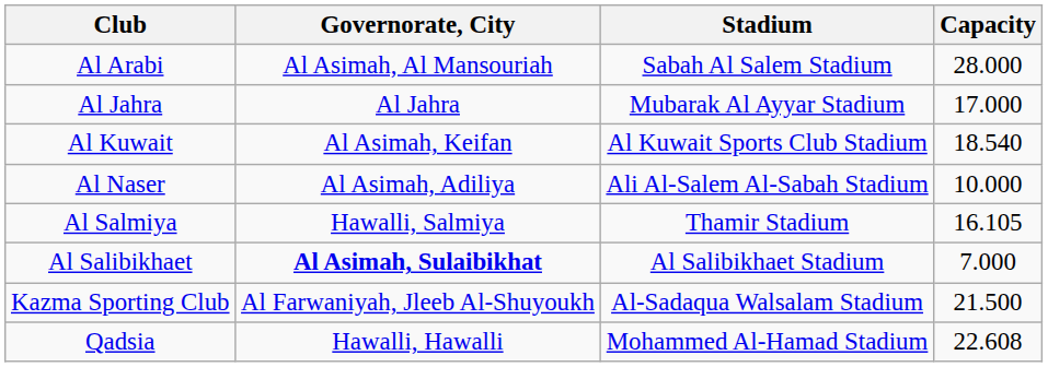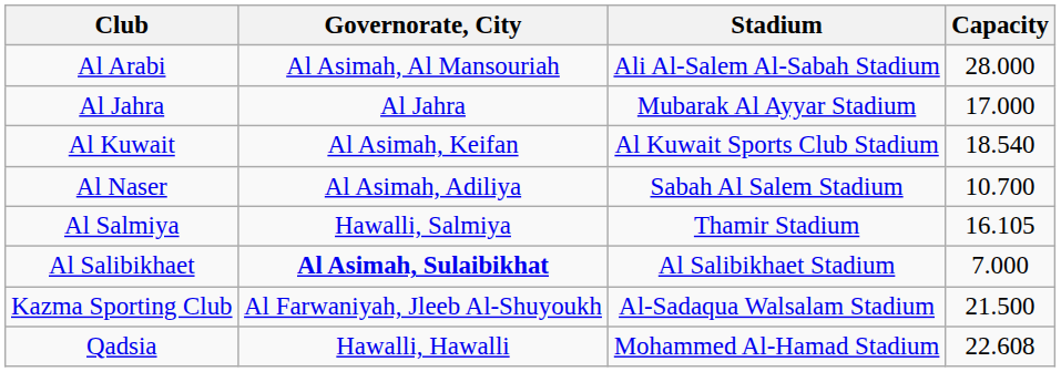Al Arabi | Stadium: Sabah Al Salem Stadium -> Ali Al-Salem Al-Sabah Stadium
Al Naser | Stadium: Ali Al-Salem Al-Sabah Stadium -> Sabah Al Salem Stadium
Al Naser | Capacity: 10.000 -> 10.700
